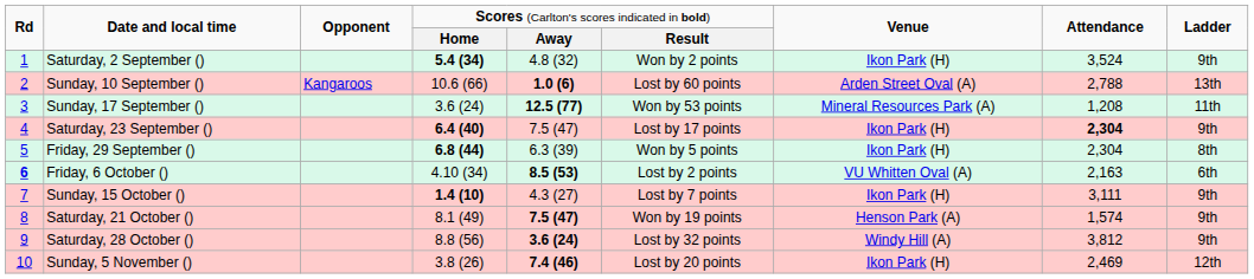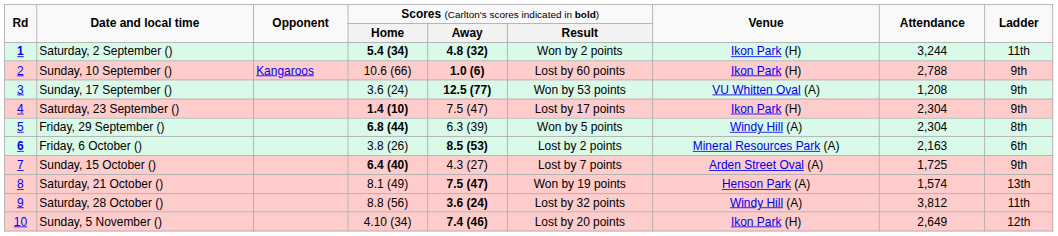Saturday, 2 September () | column 1: normal -> bold
Saturday, 2 September () | column 5: normal -> bold
Saturday, 2 September () | column 8: 3,524 -> 3,244
Saturday, 2 September () | column 9: 9th -> 11th
Sunday, 10 September () | column 7: Arden Street Oval (A) -> Ikon Park (H)
Sunday, 10 September () | column 9: 13th -> 9th
Sunday, 17 September () | column 7: Mineral Resources Park (A) -> VU Whitten Oval (A)
Sunday, 17 September () | column 9: 11th -> 9th
Saturday, 23 September () | column 4: 6.4 (40) -> 1.4 (10)
Saturday, 23 September () | column 8: bold -> normal
Friday, 29 September () | column 7: Ikon Park (H) -> Windy Hill (A)
Friday, 6 October () | column 4: 4.10 (34) -> 3.8 (26)
Friday, 6 October () | column 7: VU Whitten Oval (A) -> Mineral Resources Park (A)
Sunday, 15 October () | column 4: 1.4 (10) -> 6.4 (40)
Sunday, 15 October () | column 7: Ikon Park (H) -> Arden Street Oval (A)
Sunday, 15 October () | column 8: 3,111 -> 1,725
Saturday, 21 October () | column 9: 9th -> 13th
Saturday, 28 October () | column 9: 9th -> 11th
Sunday, 5 November () | column 4: 3.8 (26) -> 4.10 (34)
Sunday, 5 November () | column 8: 2,469 -> 2,649
